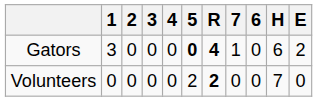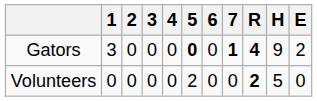columns swapped: 6 <-> R
Gators | 7: normal -> bold
Gators | H: 6 -> 9
Volunteers | H: 7 -> 5
